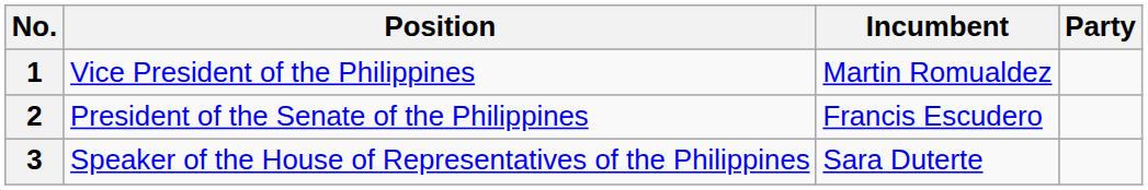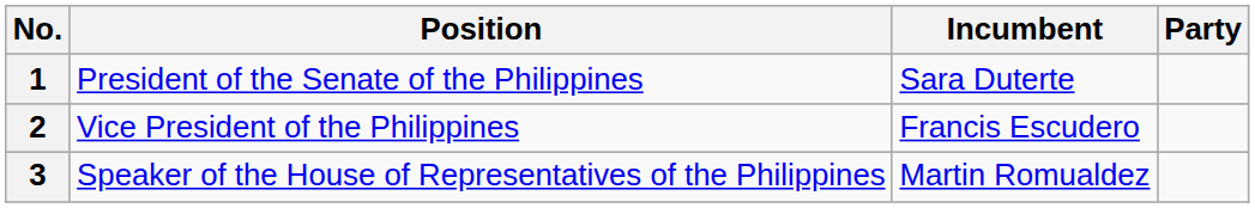1 | Position: Vice President of the Philippines -> President of the Senate of the Philippines
1 | Incumbent: Martin Romualdez -> Sara Duterte
2 | Position: President of the Senate of the Philippines -> Vice President of the Philippines
3 | Incumbent: Sara Duterte -> Martin Romualdez
